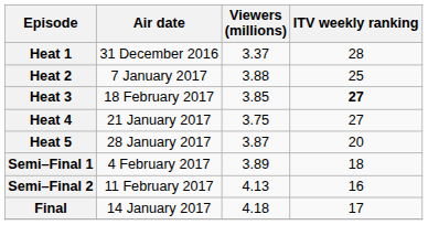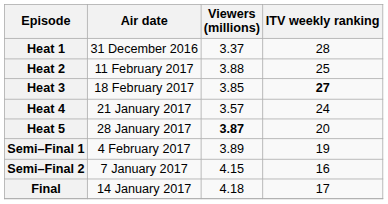Heat 2 | Air date: 7 January 2017 -> 11 February 2017
Heat 4 | Viewers (millions): 3.75 -> 3.57
Heat 4 | ITV weekly ranking: 27 -> 24
Heat 5 | Viewers (millions): normal -> bold
Semi–Final 1 | ITV weekly ranking: 18 -> 19
Semi–Final 2 | Air date: 11 February 2017 -> 7 January 2017
Semi–Final 2 | Viewers (millions): 4.13 -> 4.15
